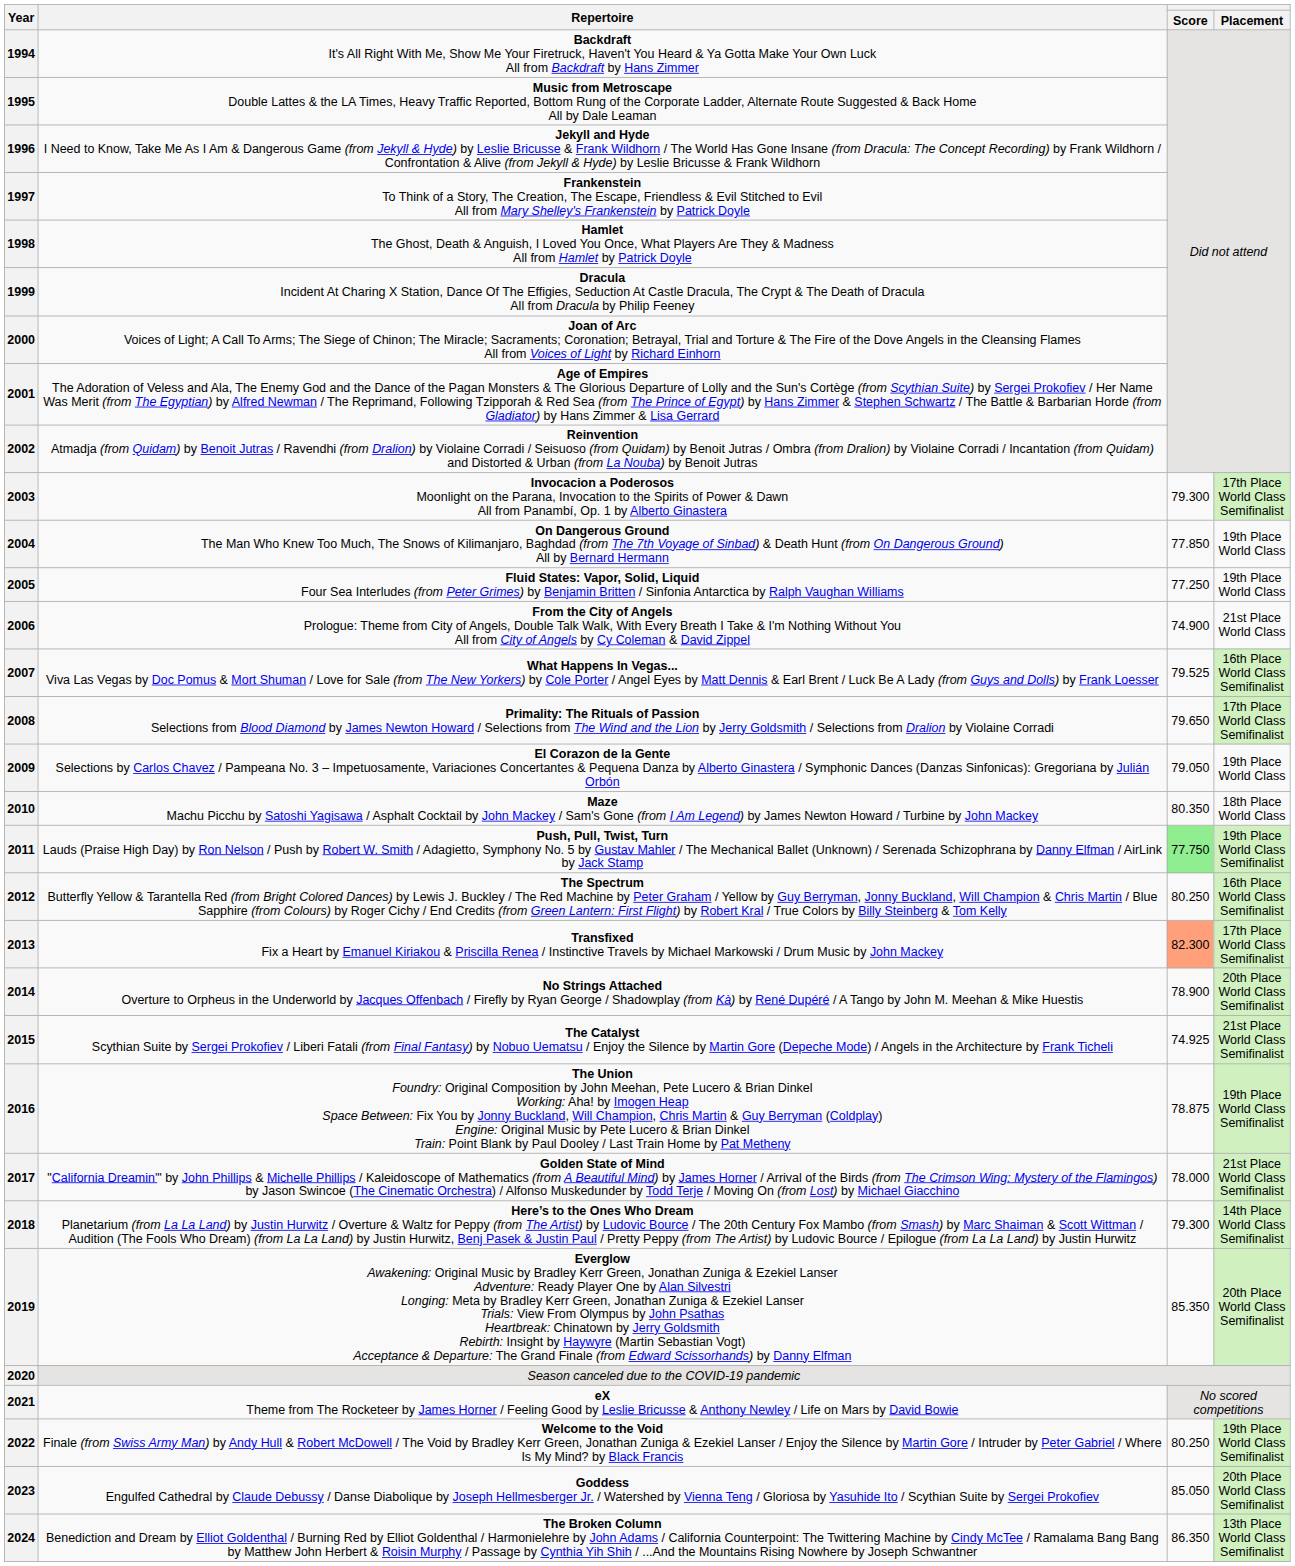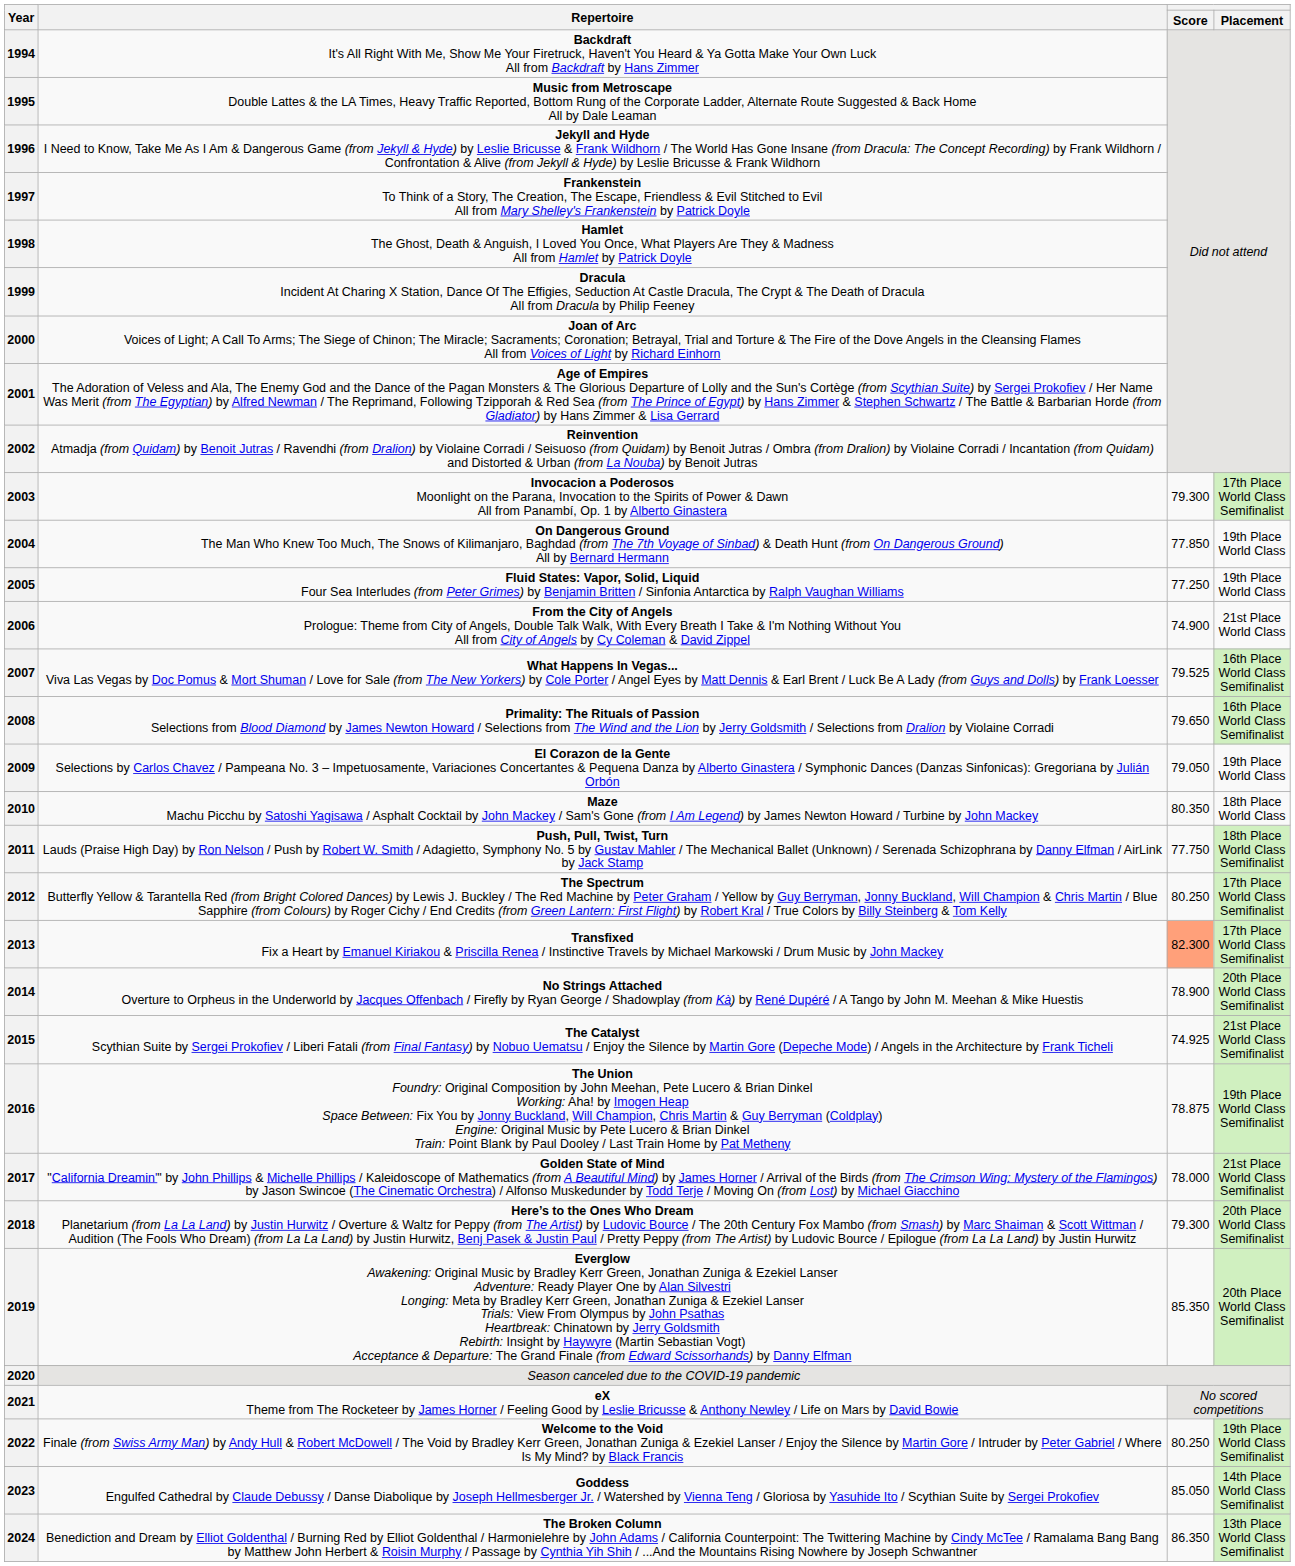2008 | Placement: 17th Place World Class Semifinalist -> 16th Place World Class Semifinalist
2011 | Score: lightgreen background -> no background
2011 | Placement: 19th Place World Class Semifinalist -> 18th Place World Class Semifinalist
2012 | Placement: 16th Place World Class Semifinalist -> 17th Place World Class Semifinalist
2018 | Placement: 14th Place World Class Semifinalist -> 20th Place World Class Semifinalist
2023 | Placement: 20th Place World Class Semifinalist -> 14th Place World Class Semifinalist
